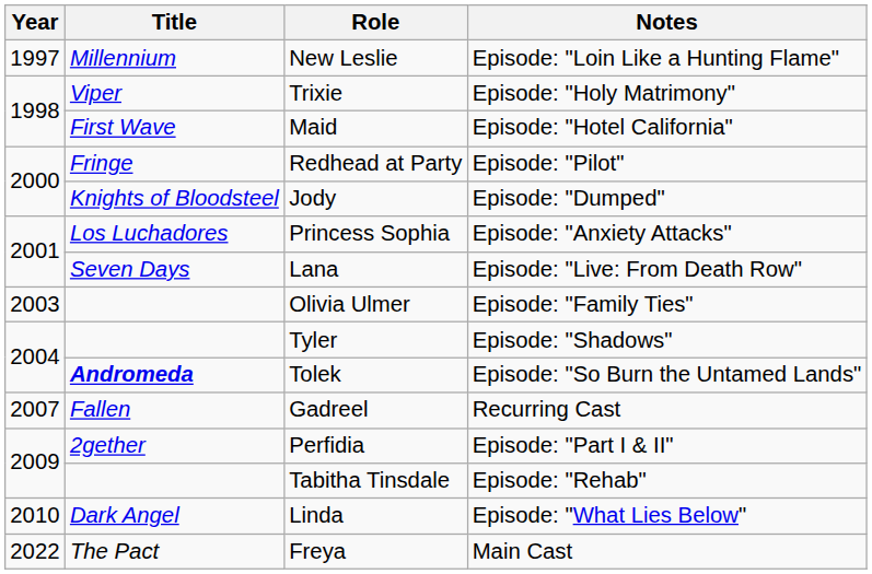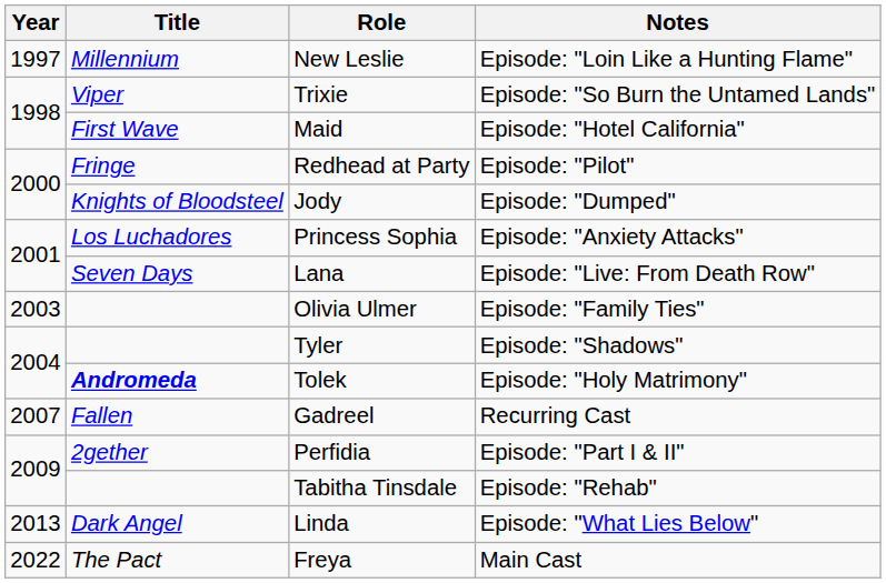Trixie | Notes: Episode: "Holy Matrimony" -> Episode: "So Burn the Untamed Lands"
Tolek | Notes: Episode: "So Burn the Untamed Lands" -> Episode: "Holy Matrimony"
Linda | Year: 2010 -> 2013
